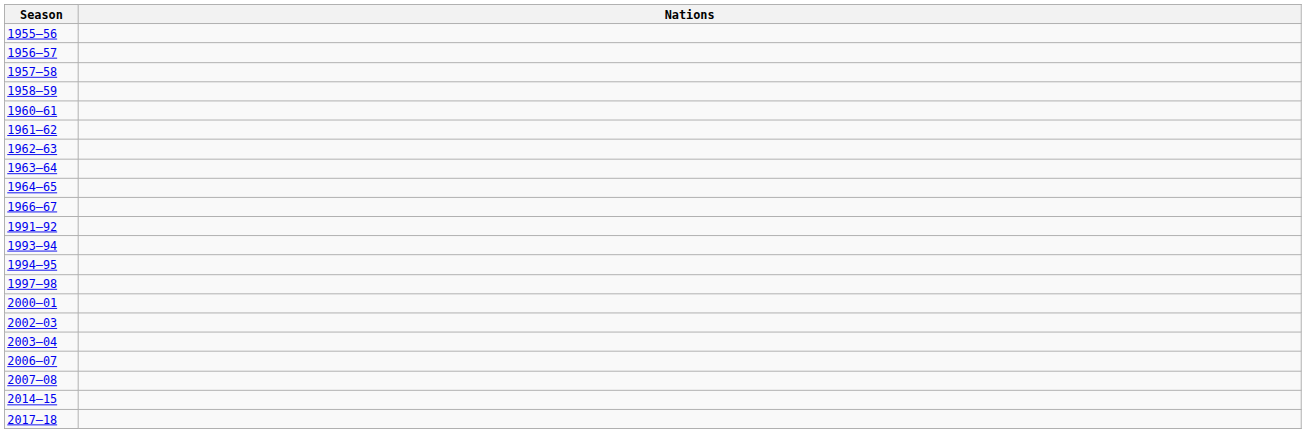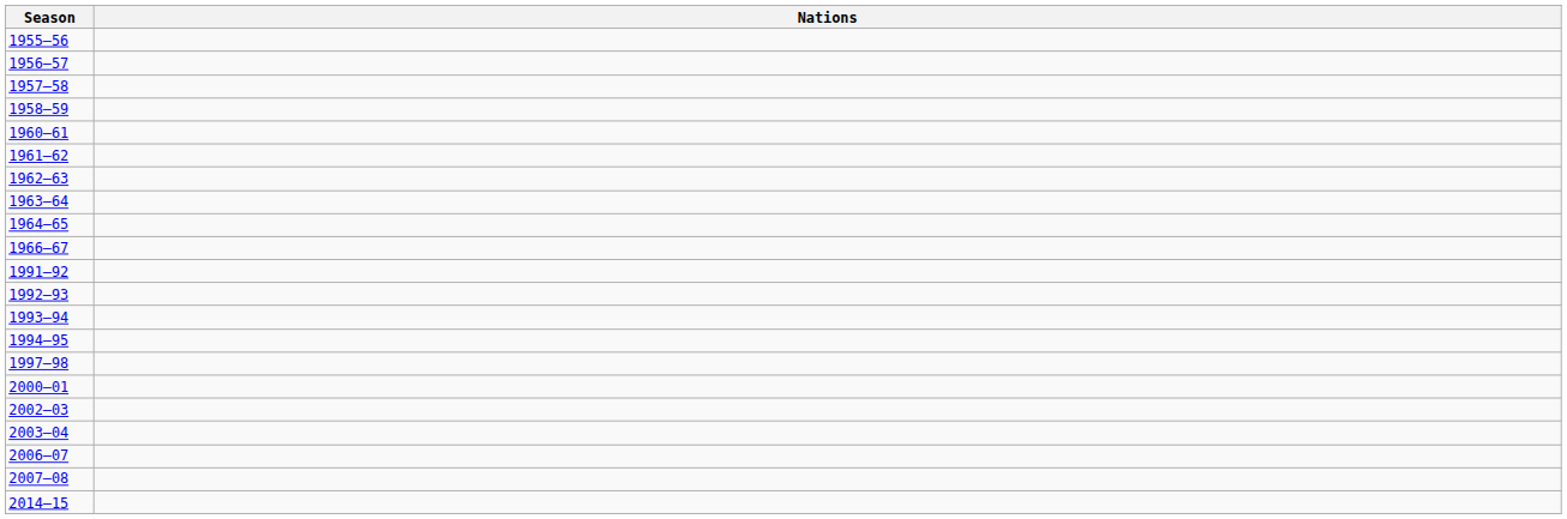+ row: 1992–93
- row: 2017–18
